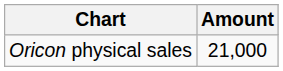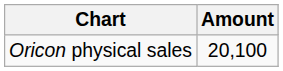Oricon physical sales | Amount: 21,000 -> 20,100
